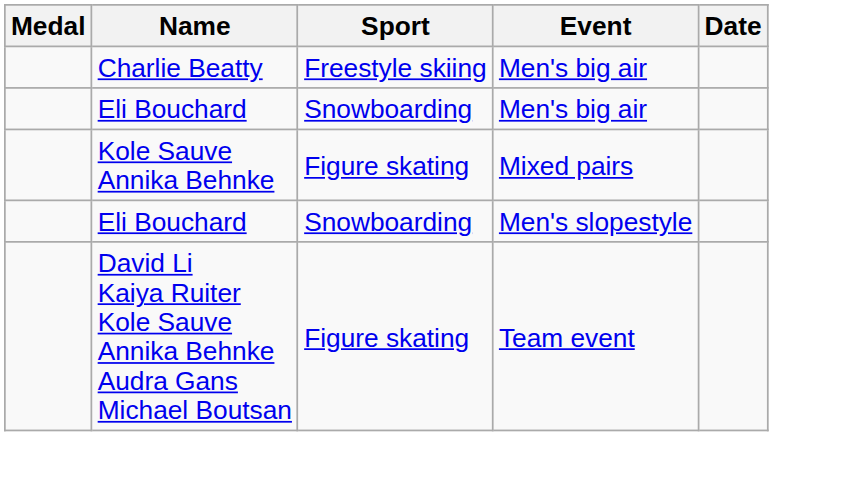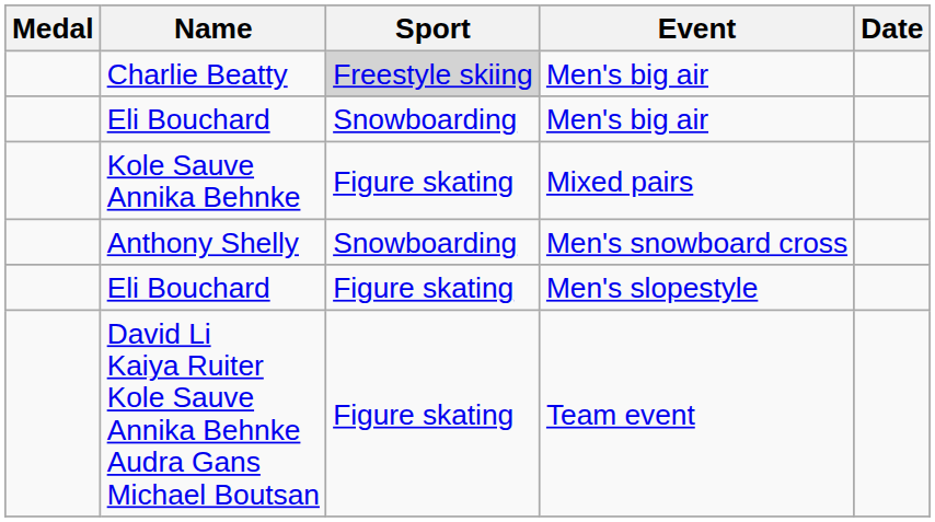Charlie Beatty | Sport: no background -> lightgrey background
+ row: Anthony Shelly | Snowboarding | Men's snowboard cross
Eli Bouchard / Men's slopestyle | Sport: Snowboarding -> Figure skating
